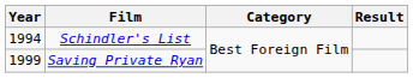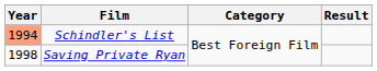Schindler's List | Year: no background -> lightsalmon background
Saving Private Ryan | Year: 1999 -> 1998
